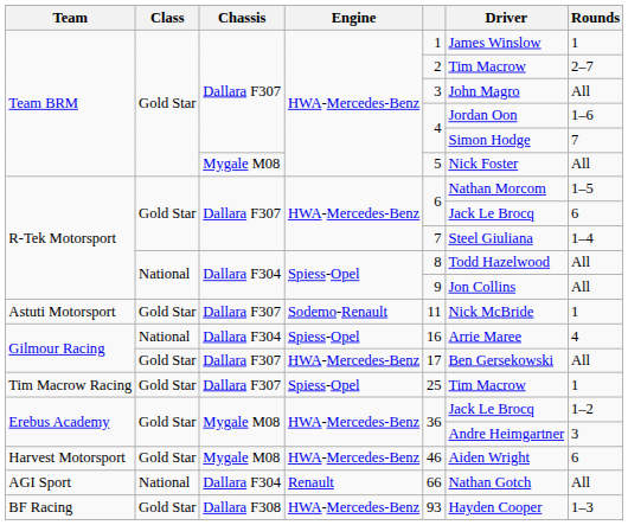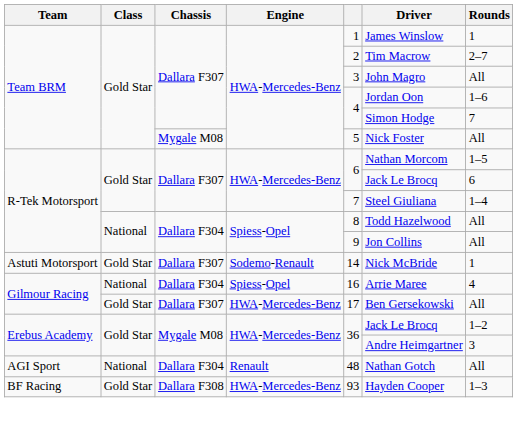Astuti Motorsport | column 5: 11 -> 14
- row: Tim Macrow Racing | Gold Star | Dallara F307 | Spiess-Opel | 25 | Tim Macrow | 1
- row: Harvest Motorsport | Gold Star | Mygale M08 | HWA-Mercedes-Benz | 46 | Aiden Wright | 6
AGI Sport | column 5: 66 -> 48
